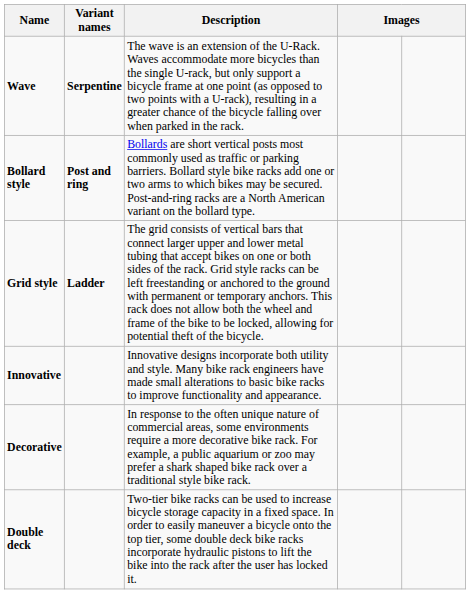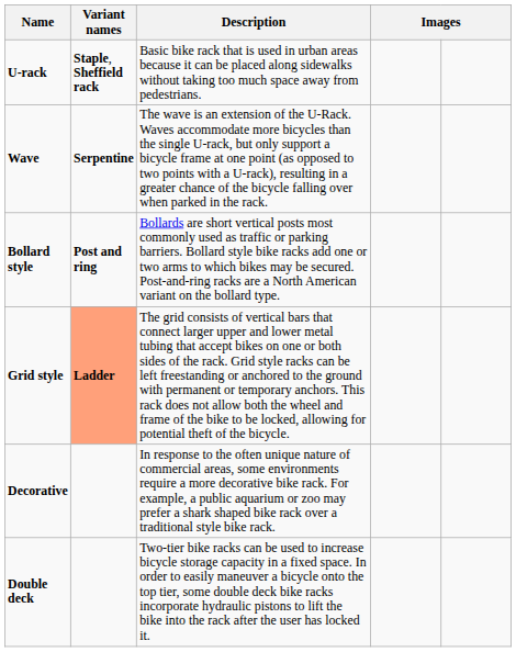+ row: U-rack | Staple, Sheffield rack | Basic bike rack that is used in urban areas because it can be placed along sidewalks without taking too much space away from pedestrians.
Grid style | Variant names: no background -> lightsalmon background
- row: Innovative | Innovative designs incorporate both utility and style. Many bike rack engineers have made small alterations to basic bike racks to improve functionality and appearance.
